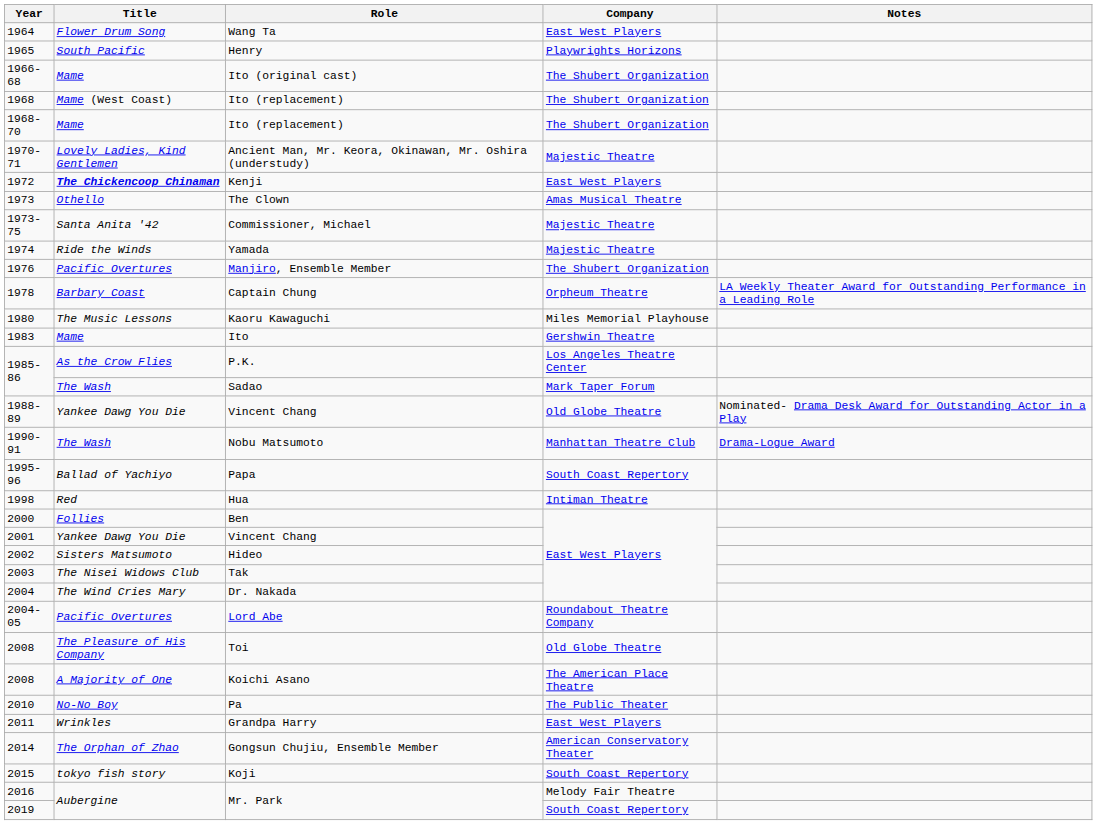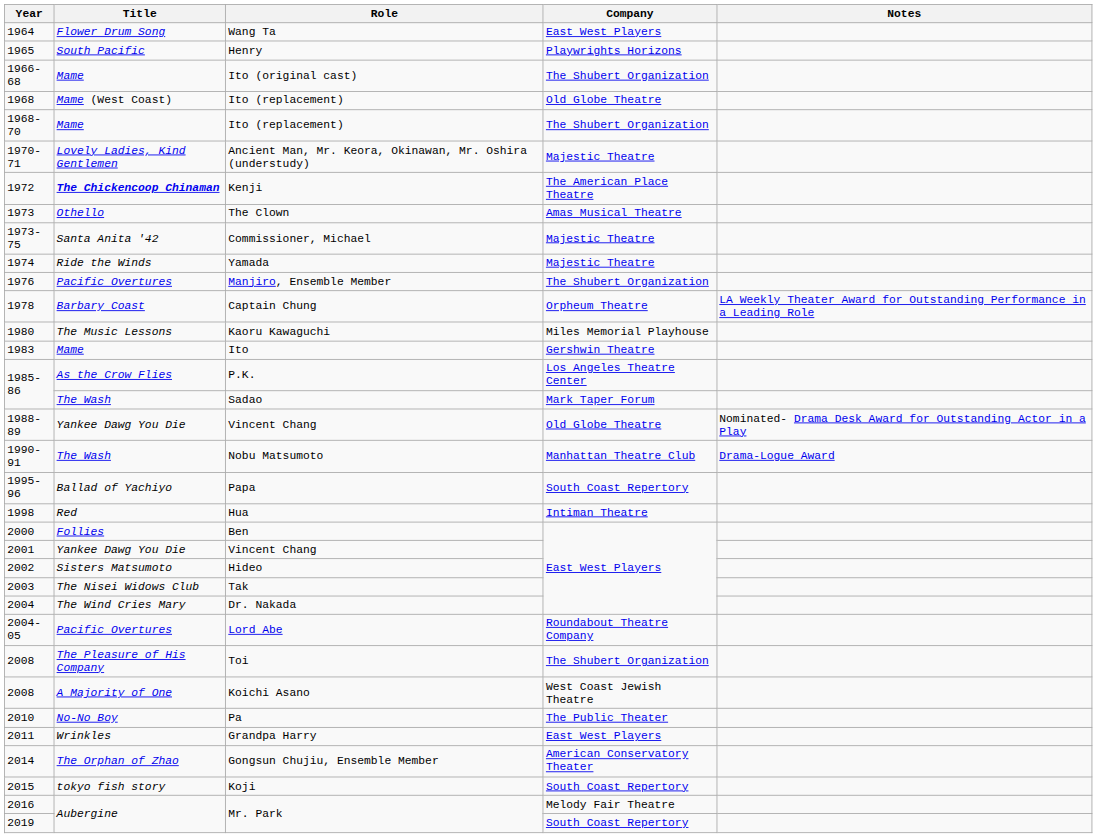1968 / Ito (replacement) | Company: The Shubert Organization -> Old Globe Theatre
Kenji | Company: East West Players -> The American Place Theatre
Toi | Company: Old Globe Theatre -> The Shubert Organization
Koichi Asano | Company: The American Place Theatre -> West Coast Jewish Theatre
